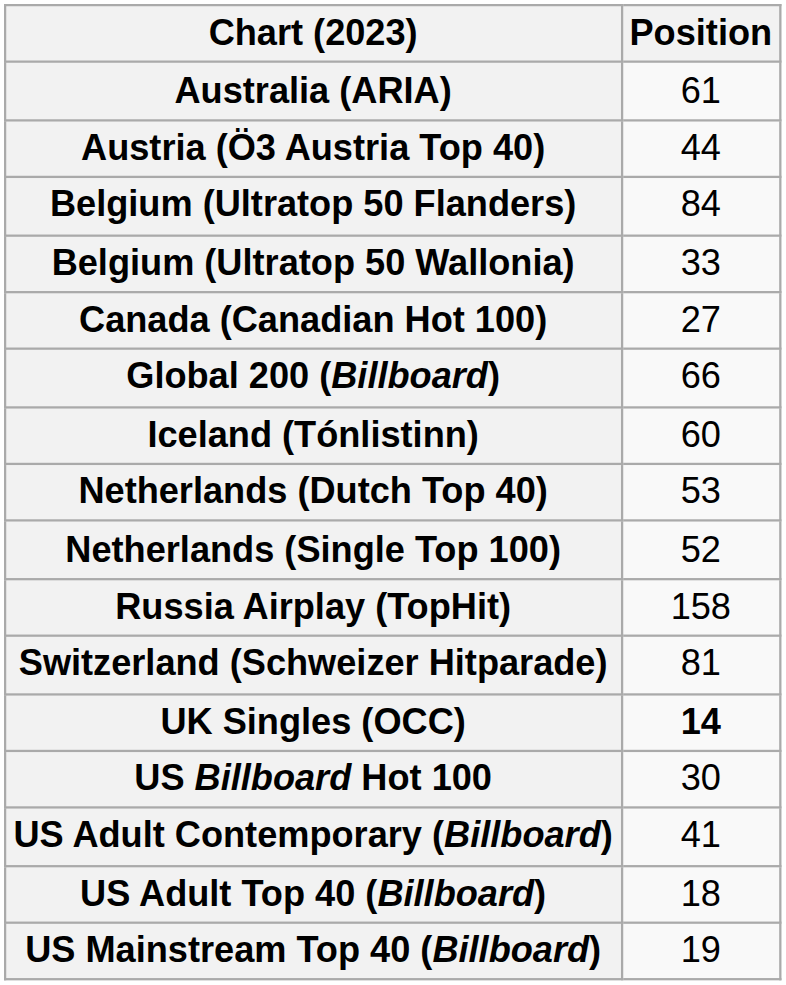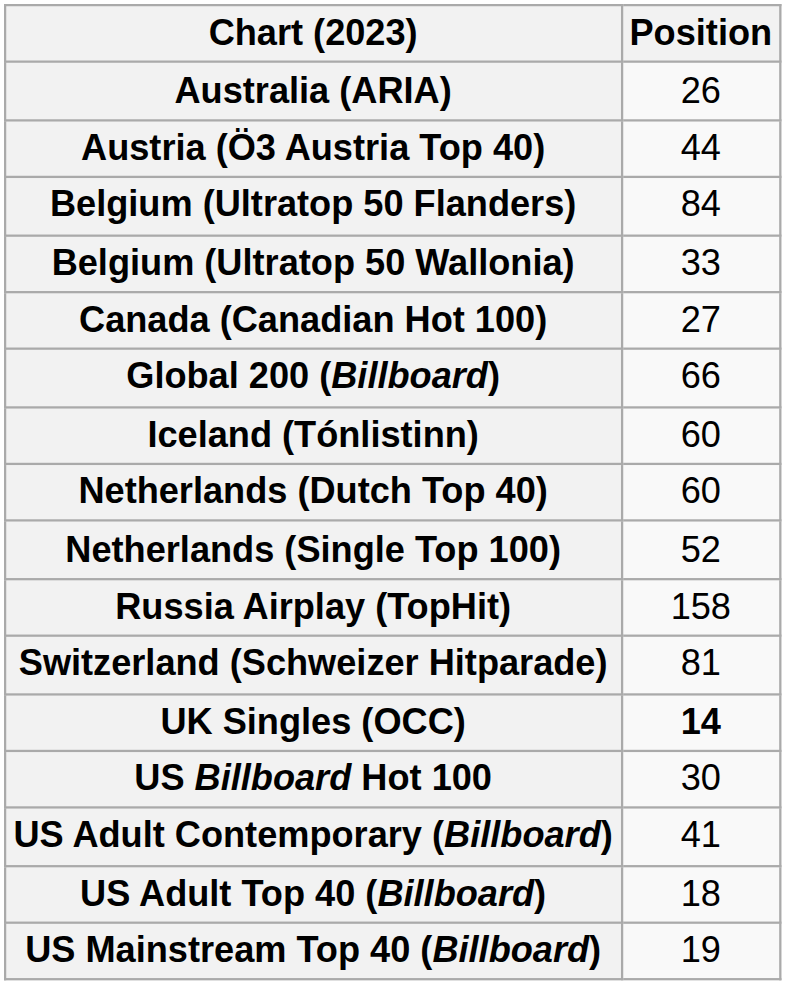Australia (ARIA) | Position: 61 -> 26
Netherlands (Dutch Top 40) | Position: 53 -> 60
